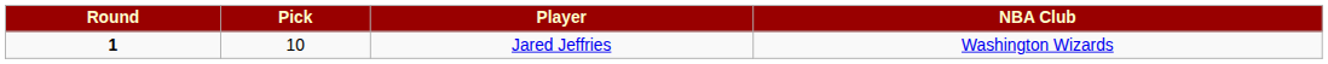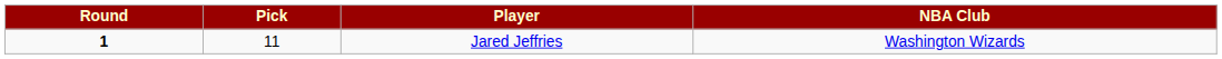Jared Jeffries | Pick: 10 -> 11
